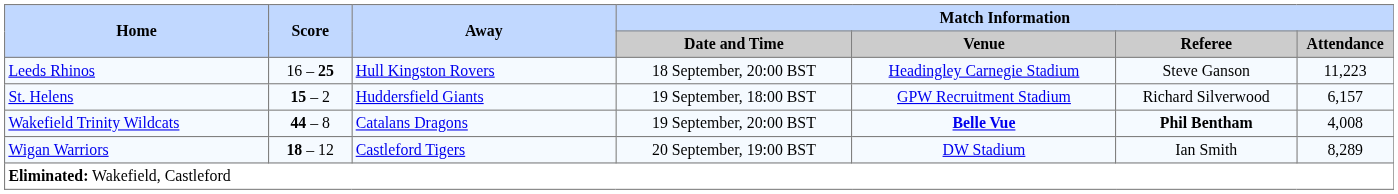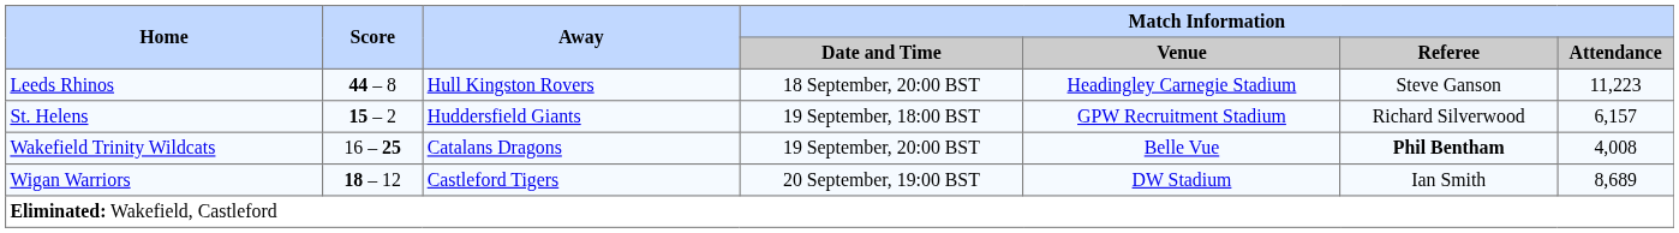Leeds Rhinos | Score: 16 – 25 -> 44 – 8
Wakefield Trinity Wildcats | Score: 44 – 8 -> 16 – 25
Wakefield Trinity Wildcats | Match Information / Venue: bold -> normal
Wigan Warriors | Match Information / Attendance: 8,289 -> 8,689
